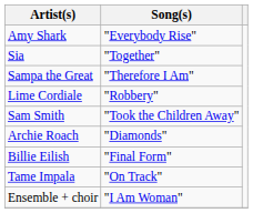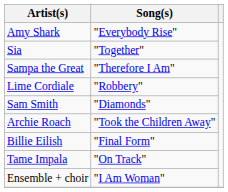Sam Smith | Song(s): "Took the Children Away" -> "Diamonds"
Archie Roach | Song(s): "Diamonds" -> "Took the Children Away"
